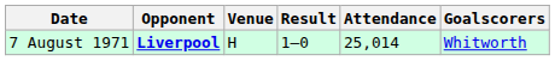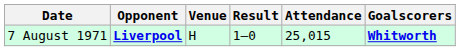7 August 1971 | Attendance: 25,014 -> 25,015
7 August 1971 | Goalscorers: normal -> bold
